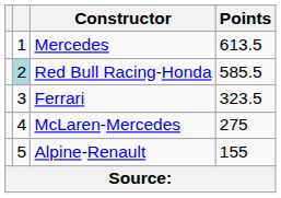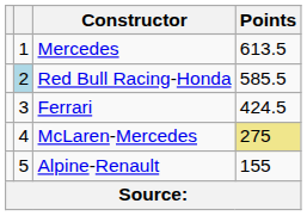Ferrari | Points: 323.5 -> 424.5
McLaren-Mercedes | Points: no background -> khaki background
